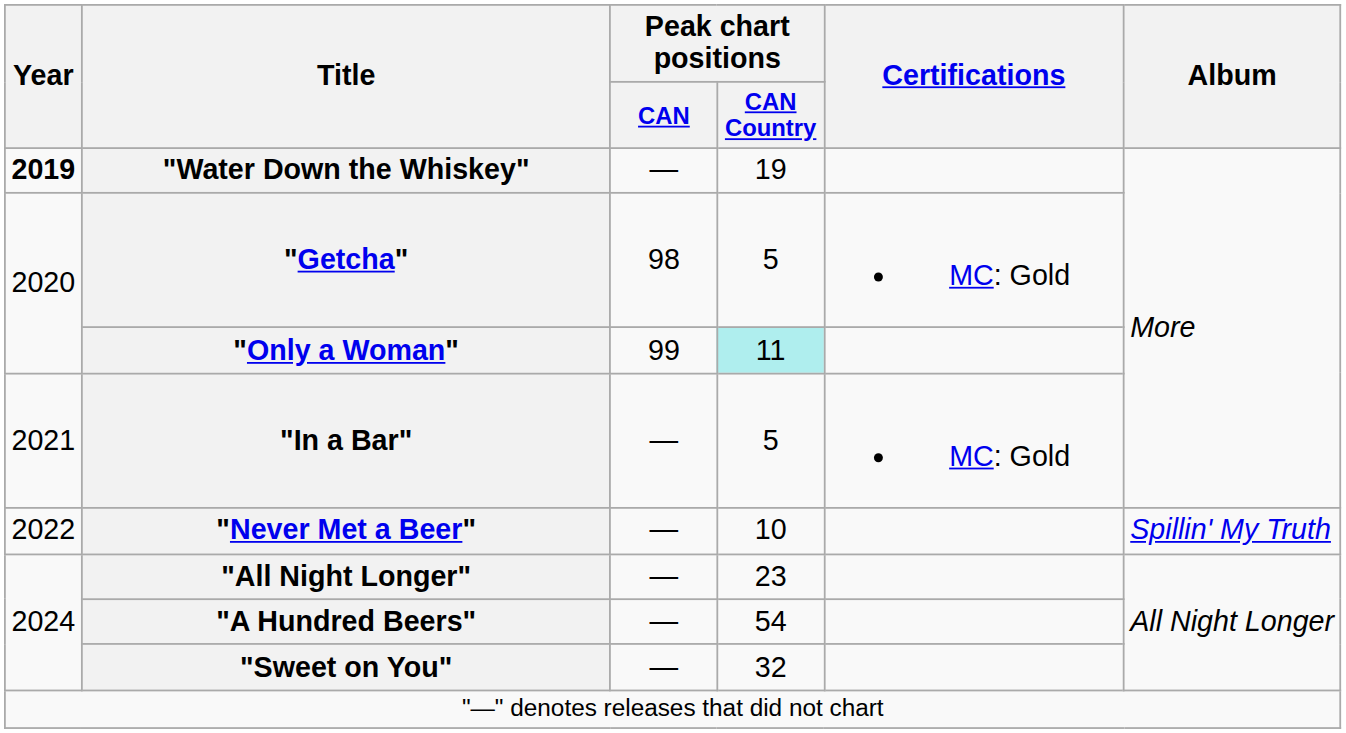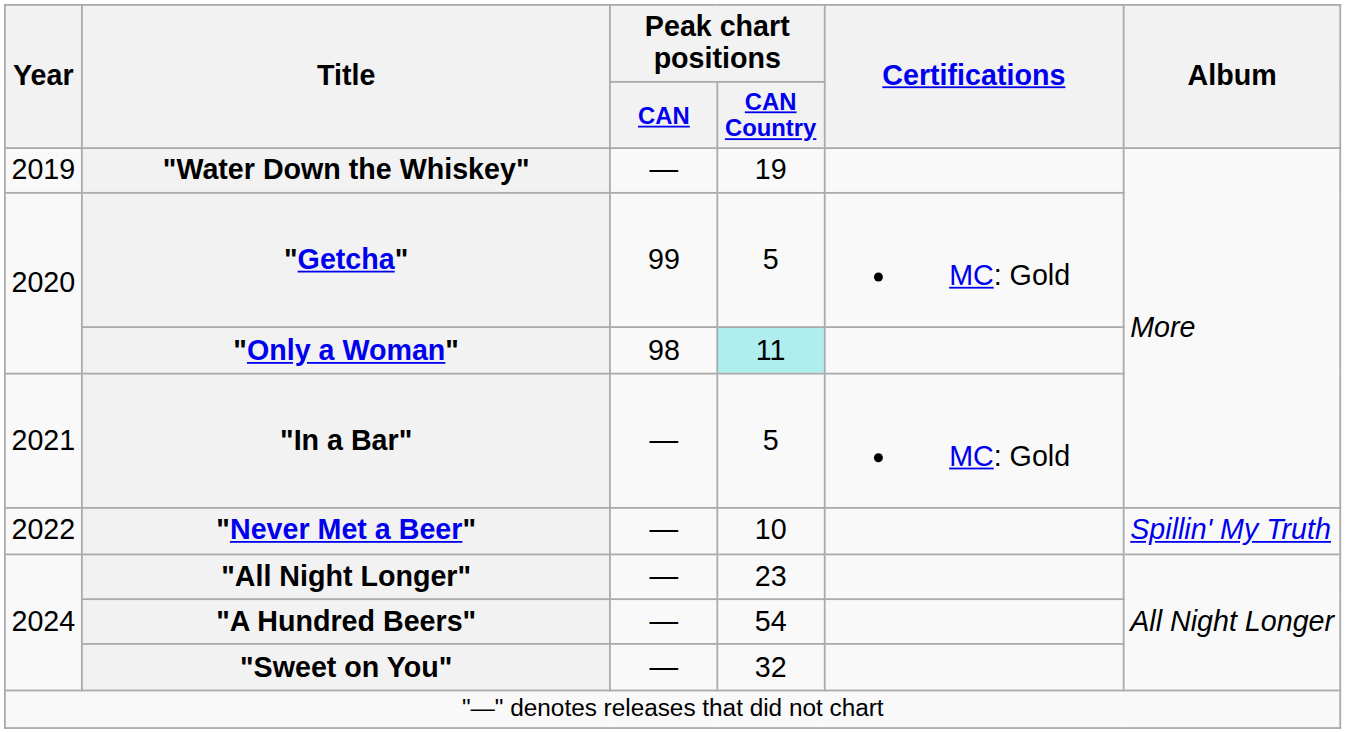"Water Down the Whiskey" | Year: bold -> normal
"Getcha" | Peak chart positions / CAN: 98 -> 99
"Only a Woman" | Peak chart positions / CAN: 99 -> 98
